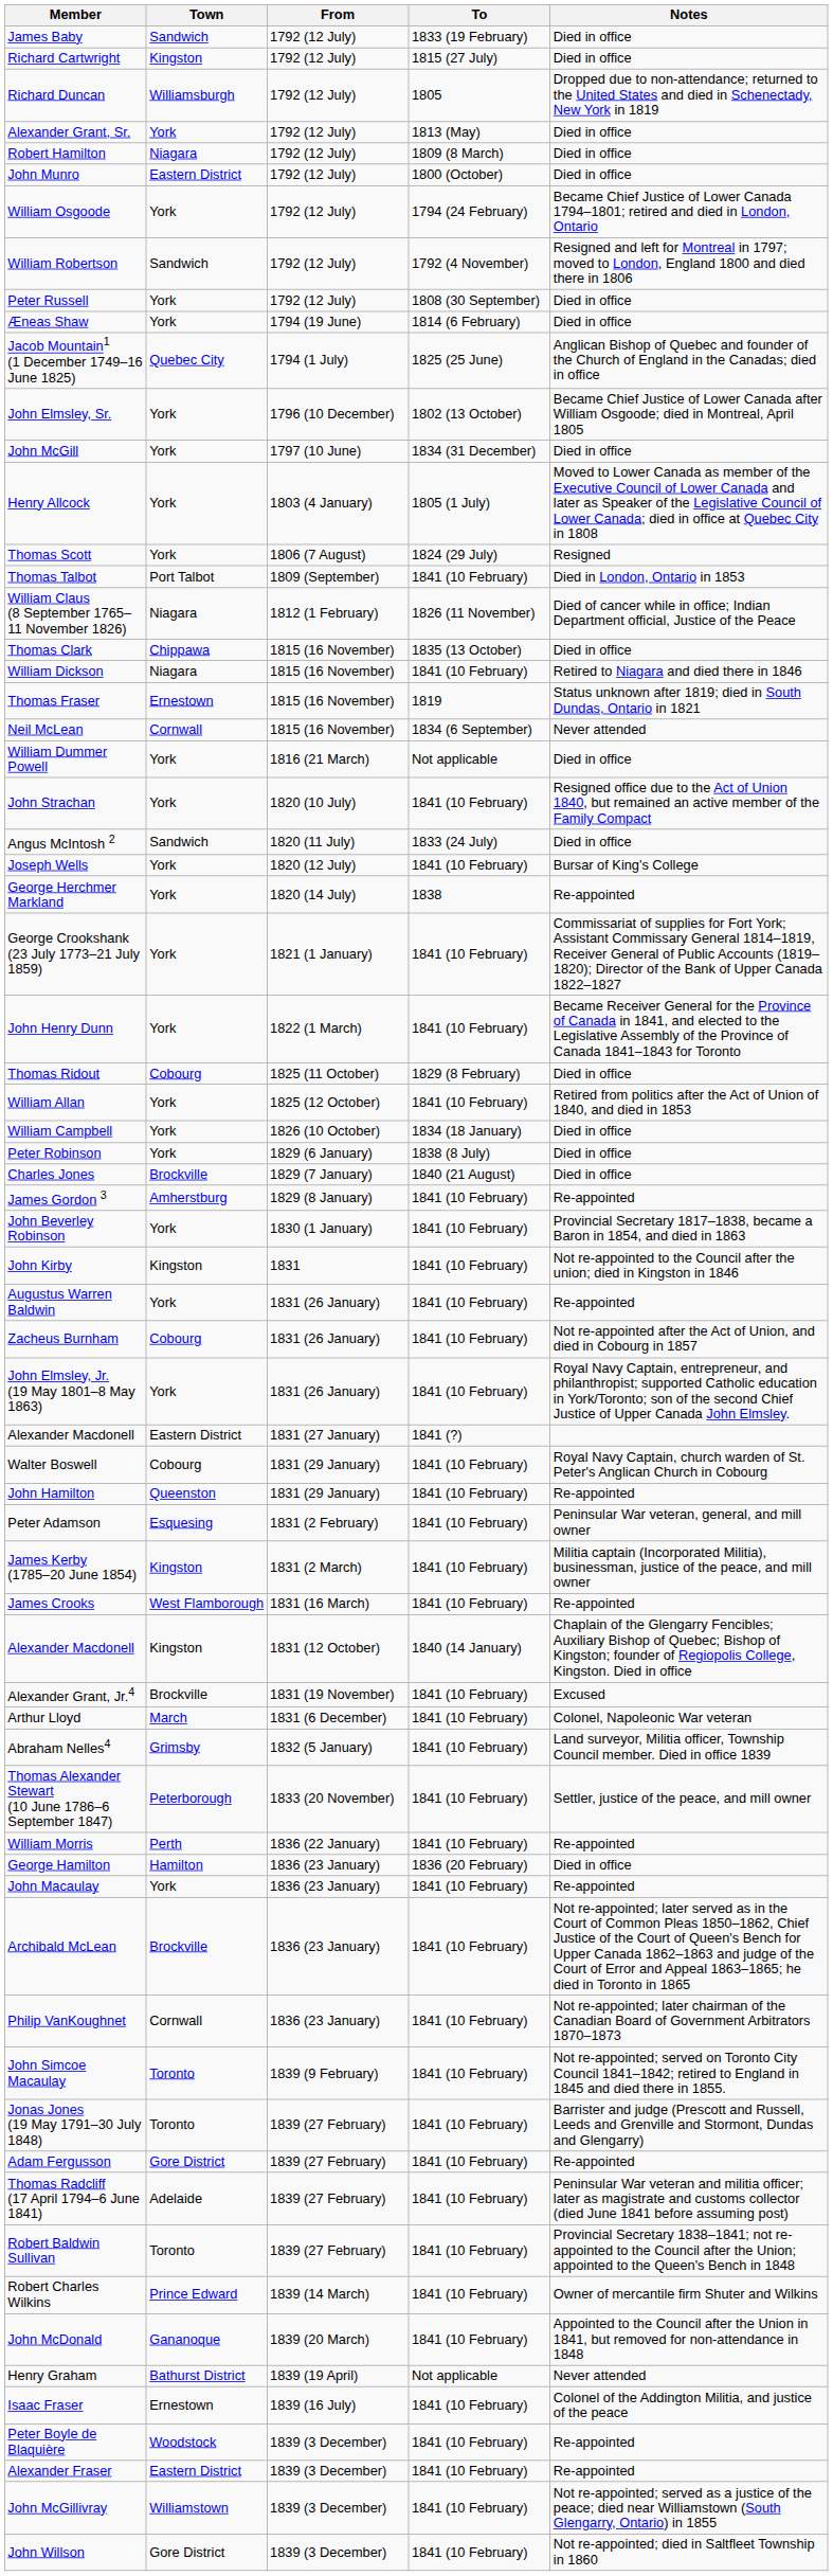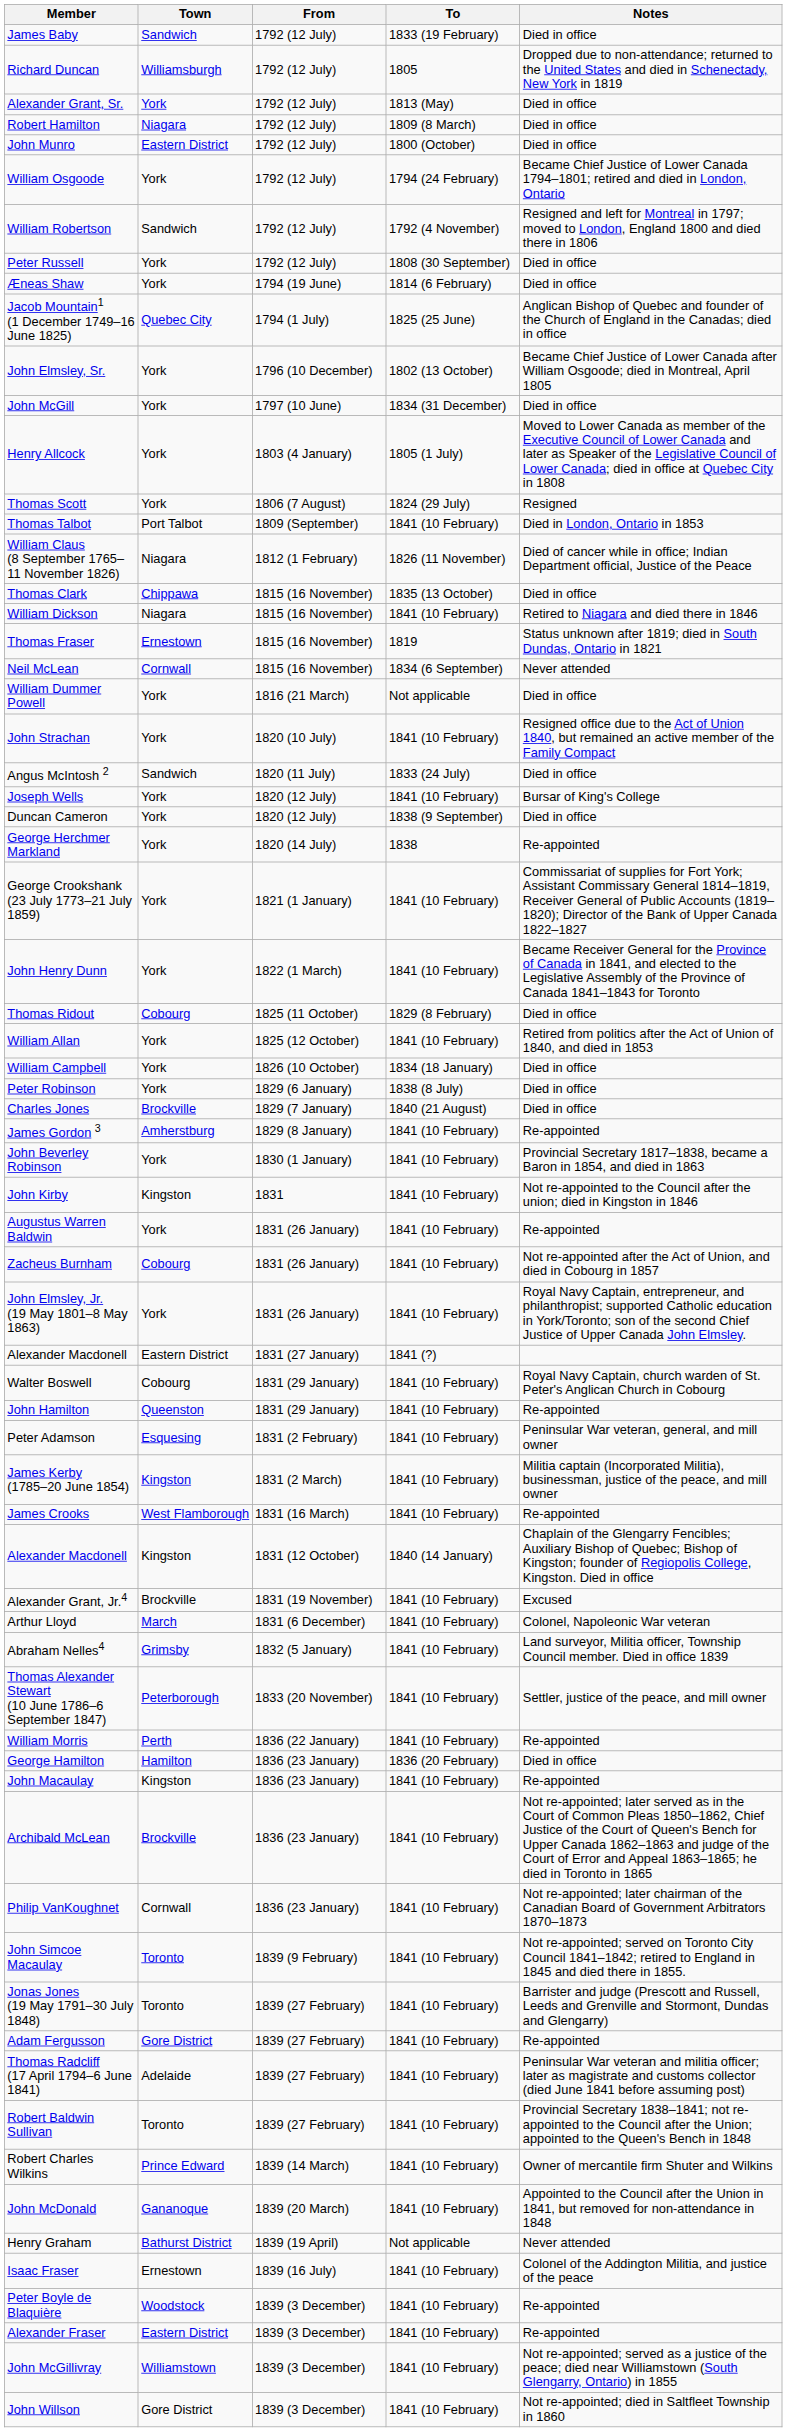- row: Richard Cartwright | Kingston | 1792 (12 July) | 1815 (27 July) | Died in office
+ row: Duncan Cameron | York | 1820 (12 July) | 1838 (9 September) | Died in office
John Macaulay | Town: York -> Kingston
